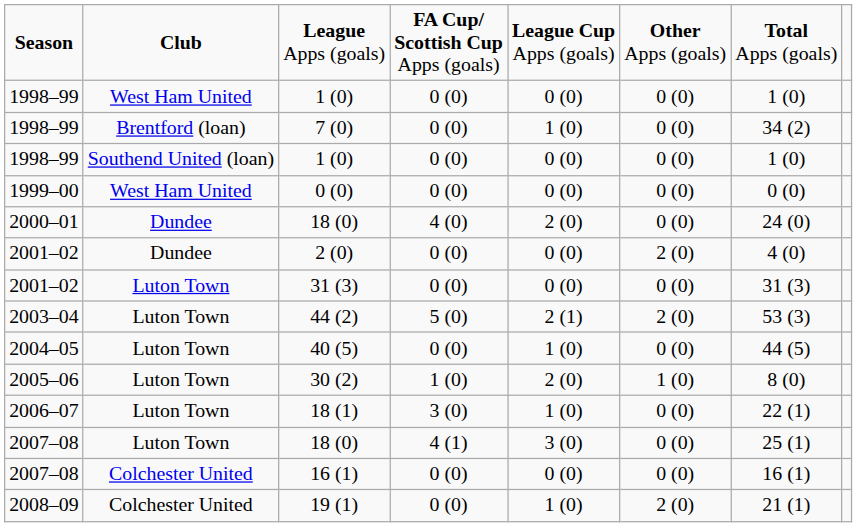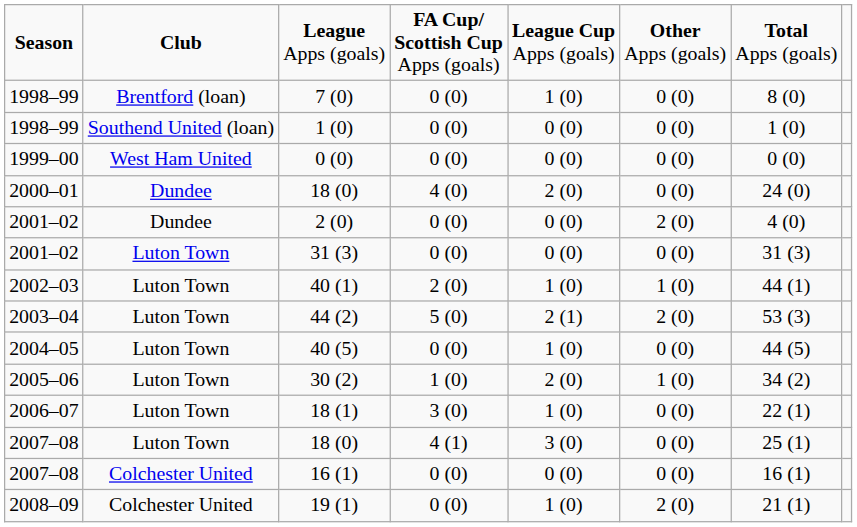- row: 1998–99 | West Ham United | 1 (0) | 0 (0) | 0 (0) | 0 (0) | 1 (0)
7 (0) | column 7: 34 (2) -> 8 (0)
+ row: 2002–03 | Luton Town | 40 (1) | 2 (0) | 1 (0) | 1 (0) | 44 (1)
30 (2) | column 7: 8 (0) -> 34 (2)
